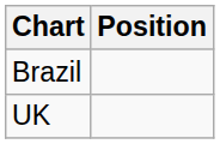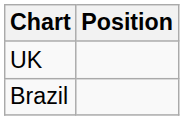rows swapped: UK <-> Brazil
